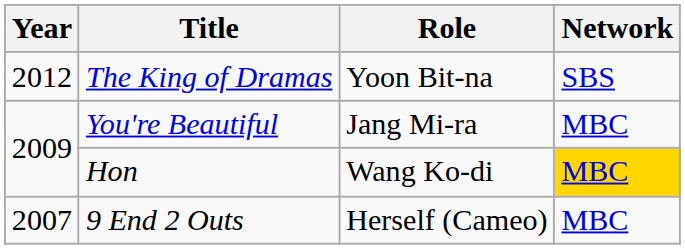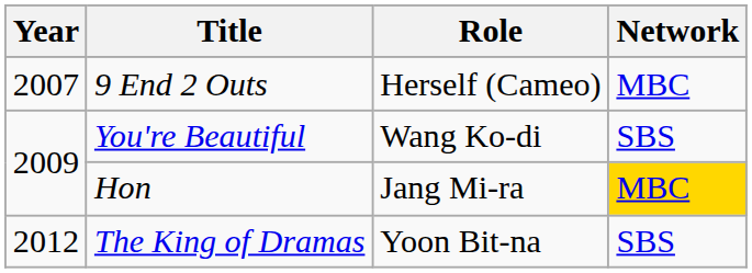rows swapped: 9 End 2 Outs <-> The King of Dramas
You're Beautiful | Role: Jang Mi-ra -> Wang Ko-di
You're Beautiful | Network: MBC -> SBS
Hon | Role: Wang Ko-di -> Jang Mi-ra
